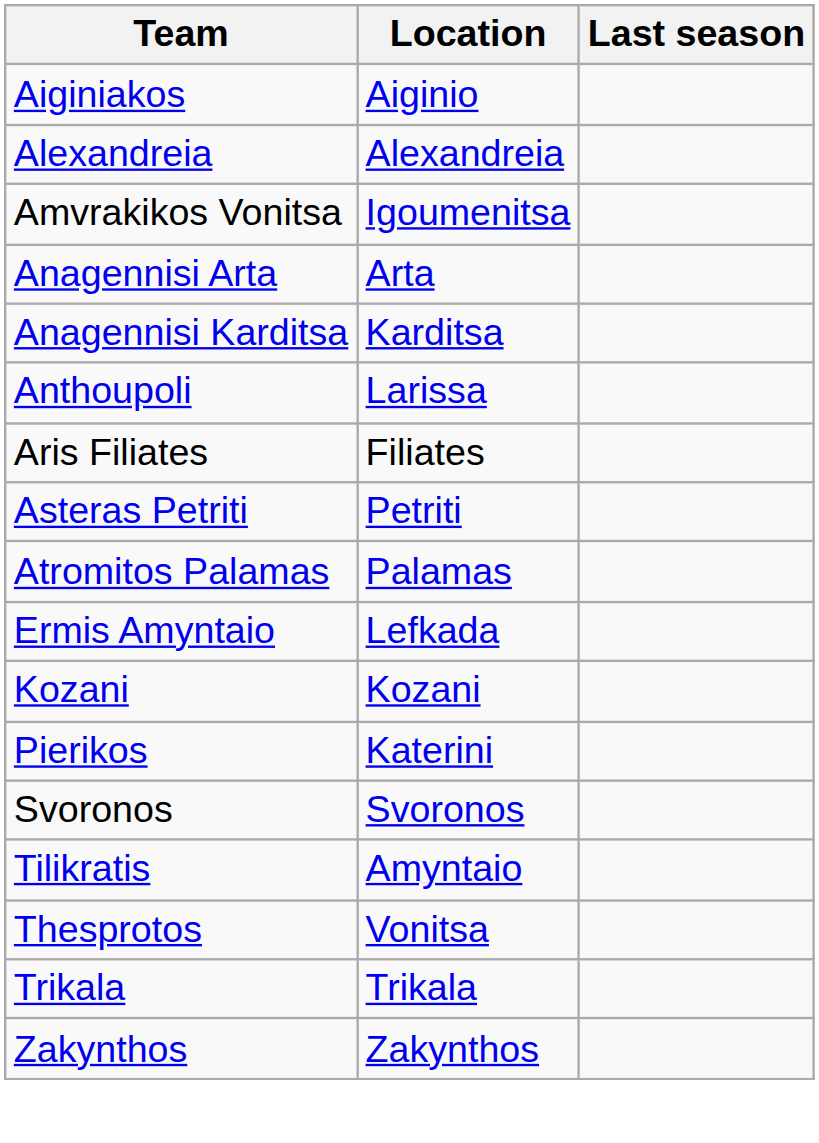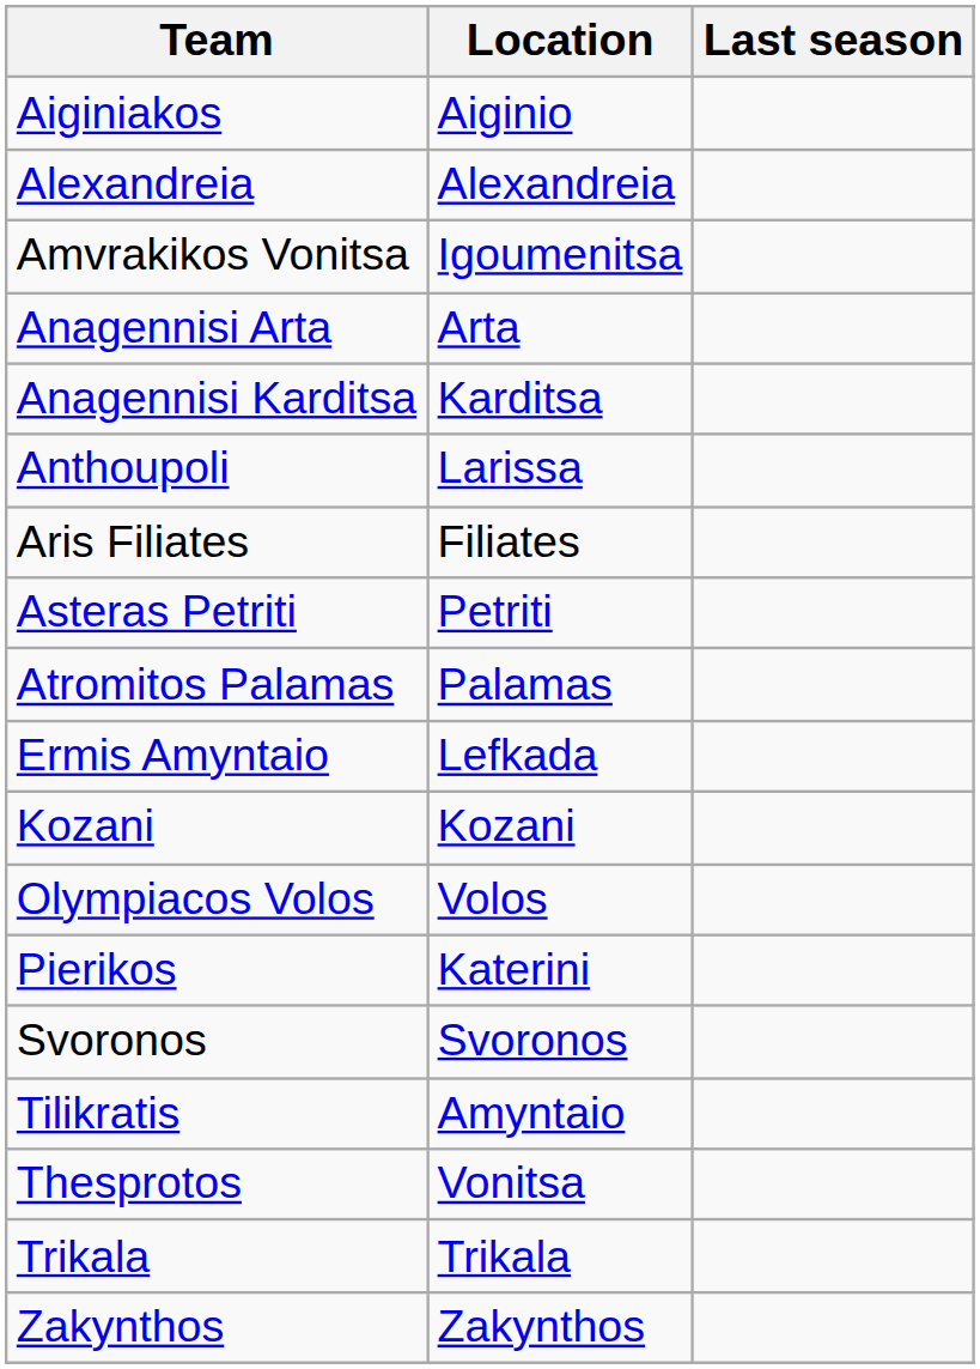+ row: Olympiacos Volos | Volos
